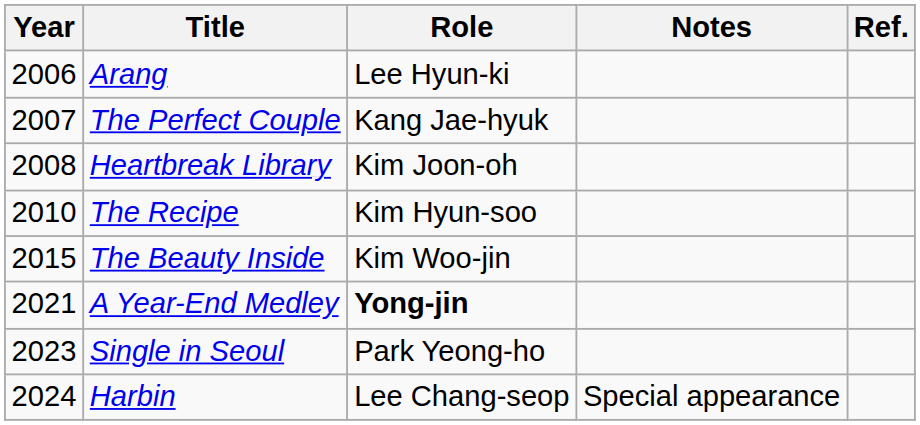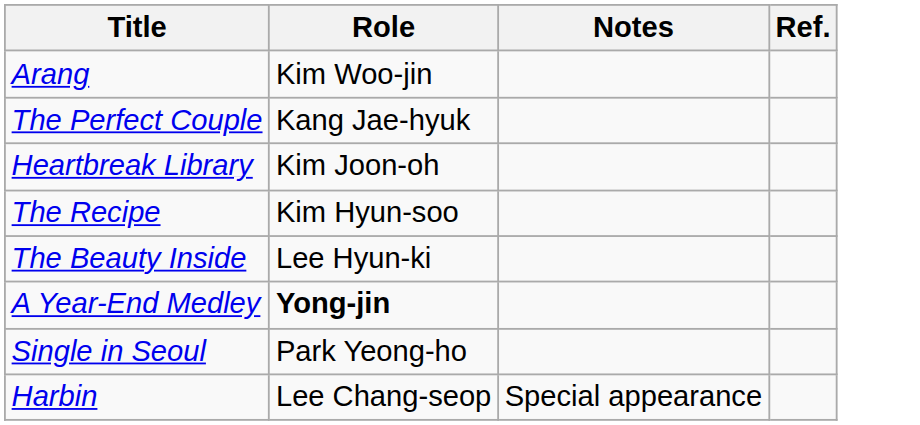- column: Year | 2006 | 2007 | 2008 | 2010 | 2015 | 2021 | 2023 | 2024
Arang | Role: Lee Hyun-ki -> Kim Woo-jin
The Beauty Inside | Role: Kim Woo-jin -> Lee Hyun-ki
